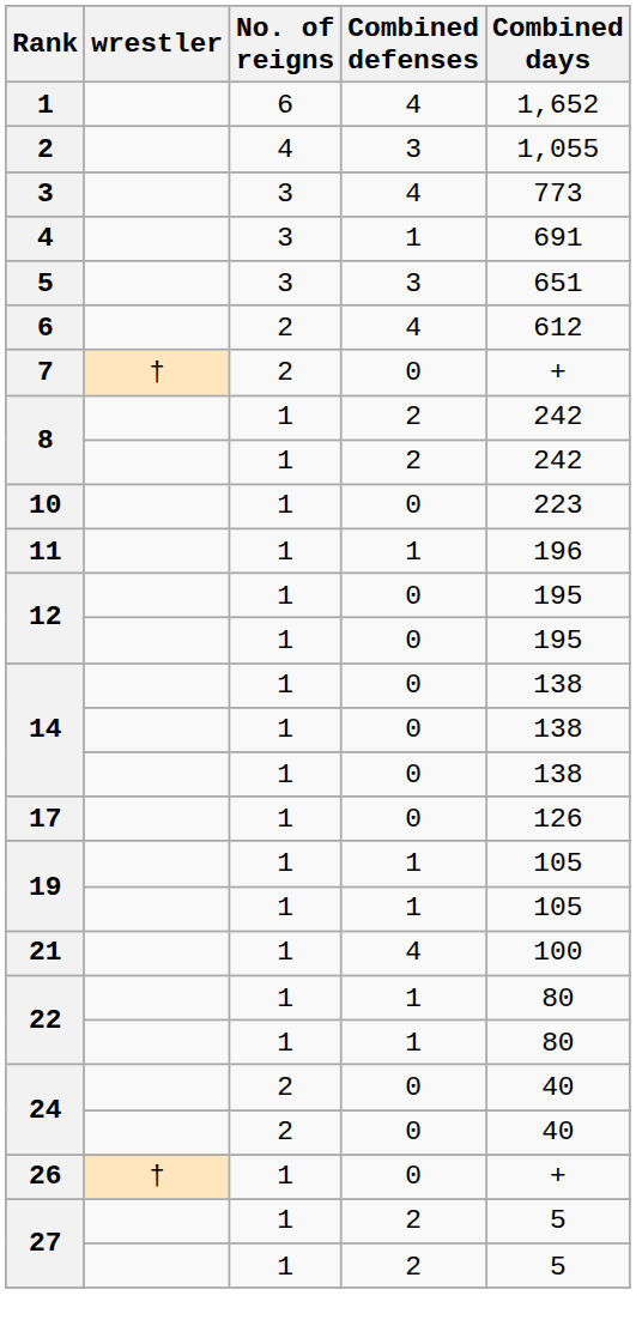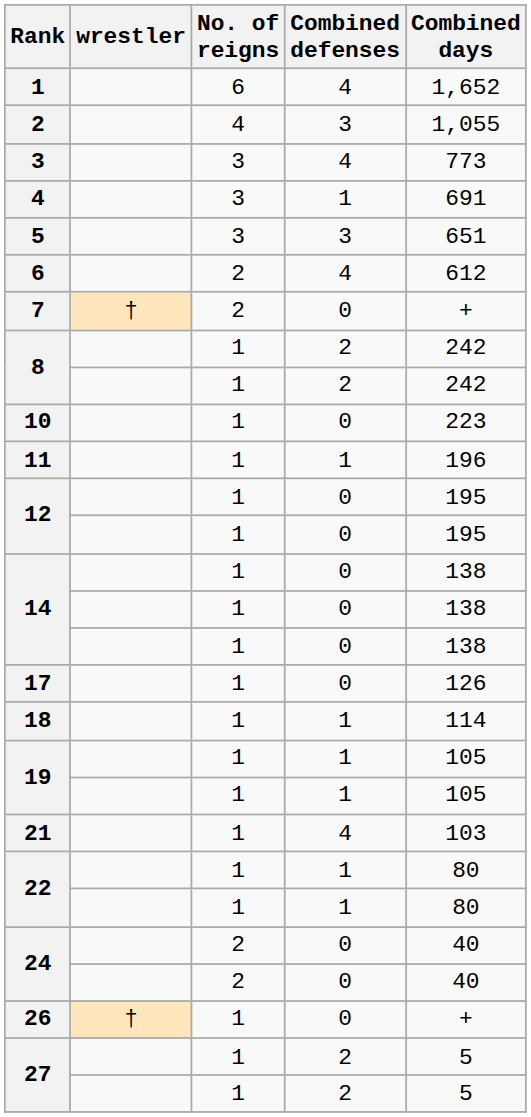+ row: 18 | 1 | 1 | 114
21 | Combined days: 100 -> 103
